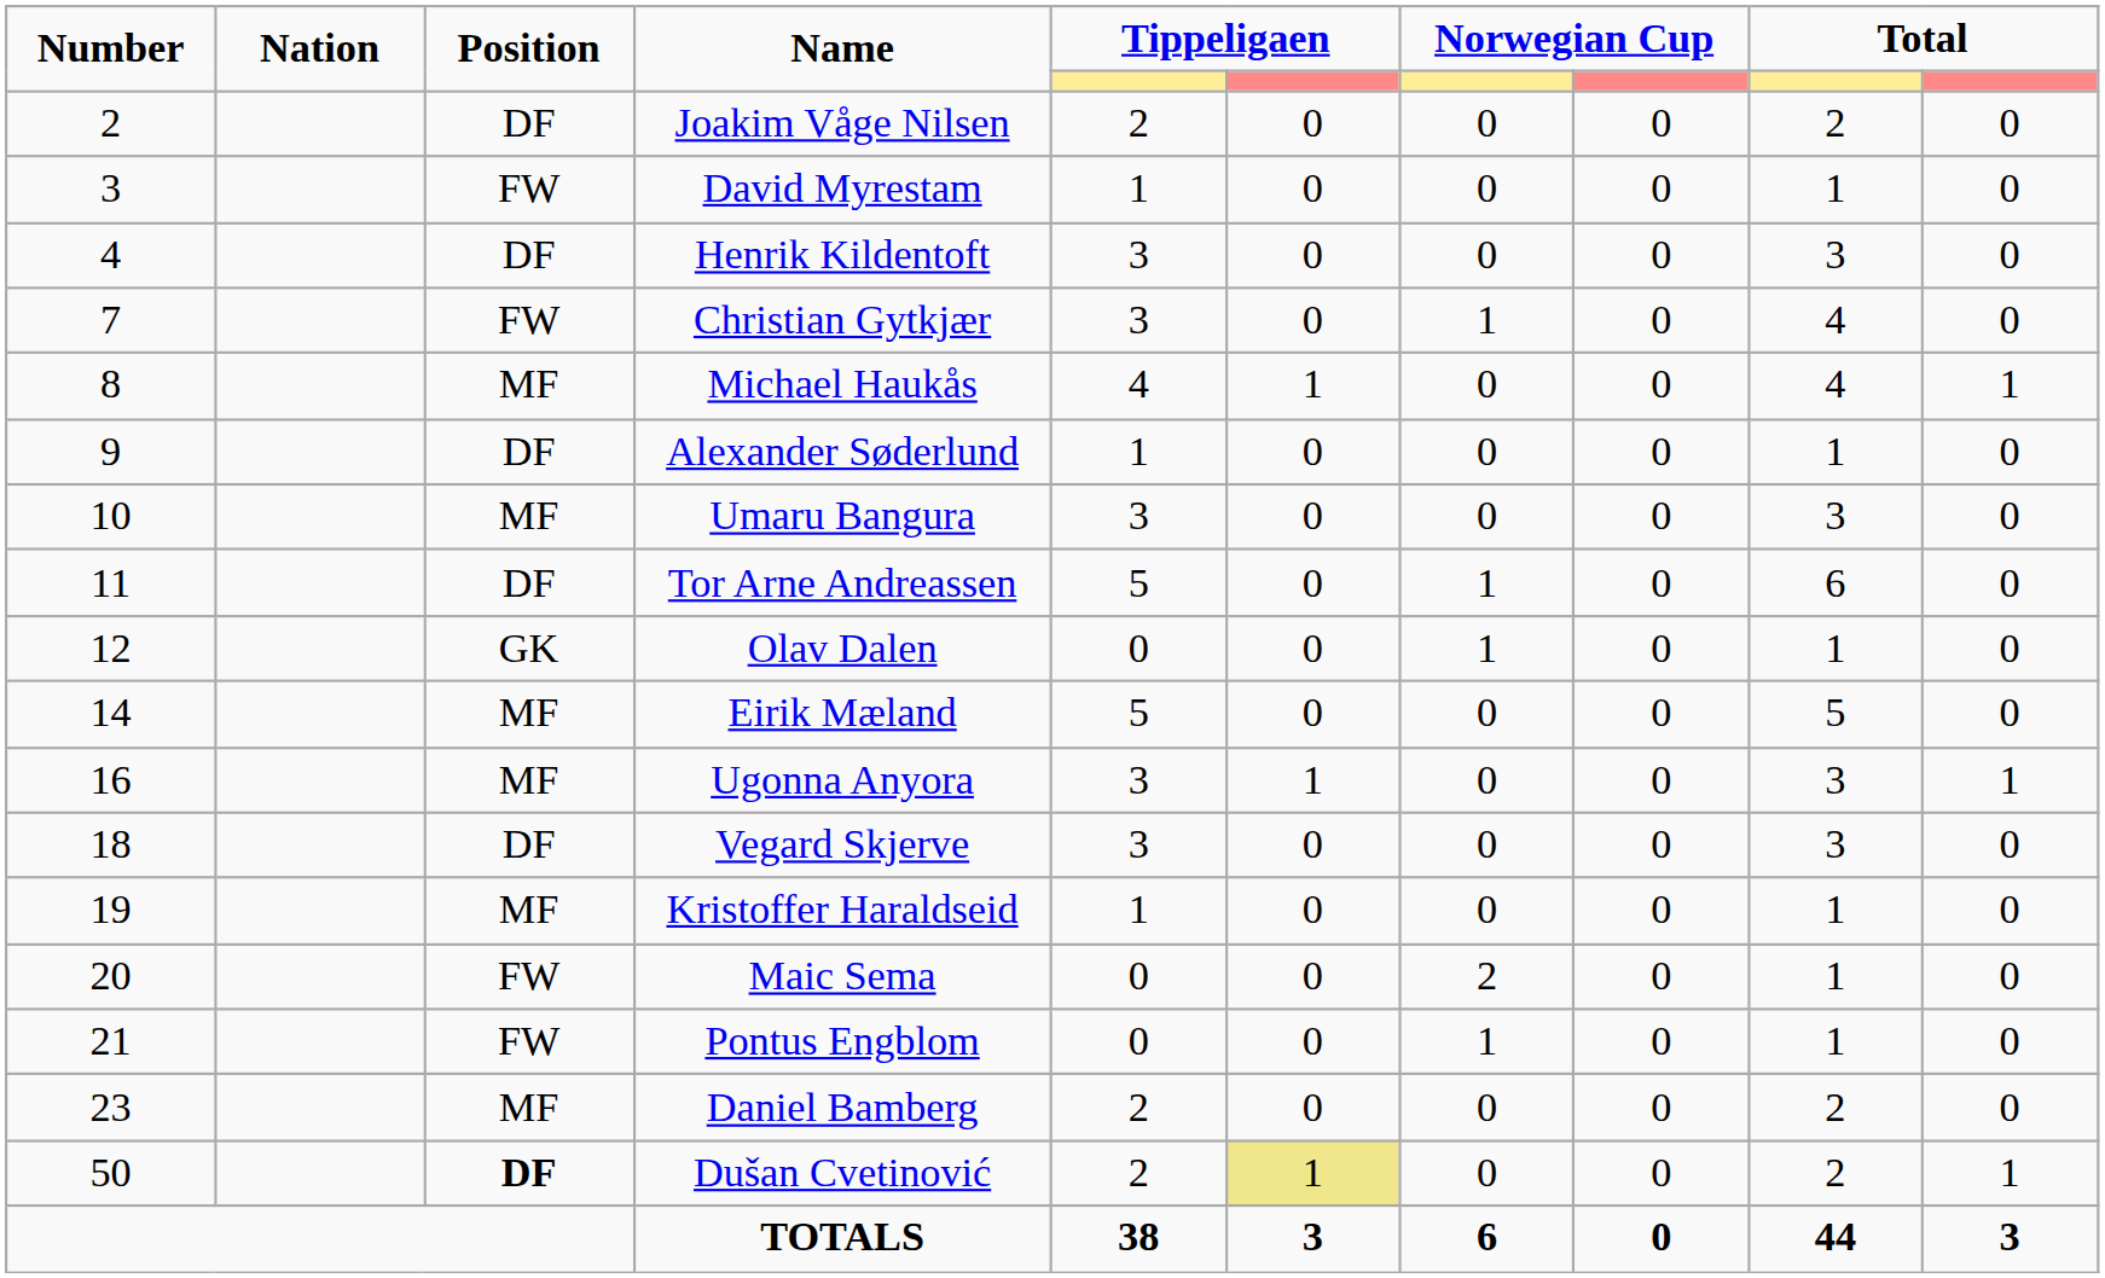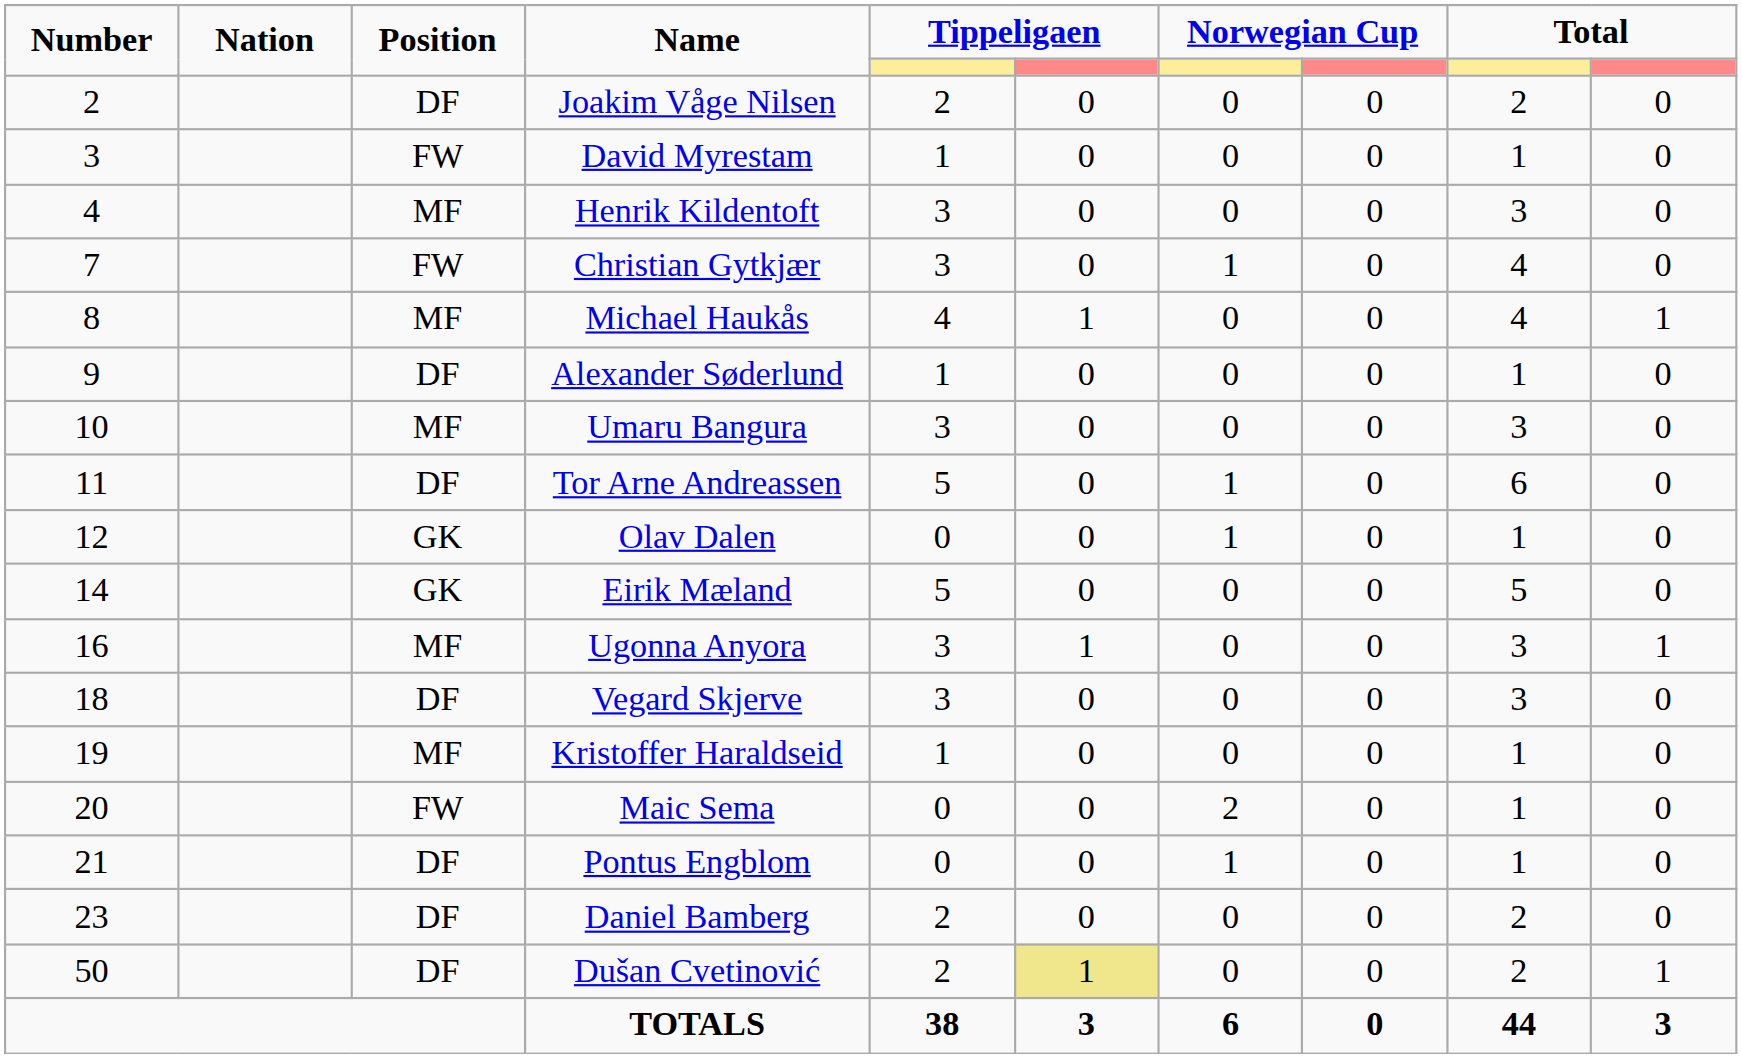Henrik Kildentoft | Position: DF -> MF
Eirik Mæland | Position: MF -> GK
Pontus Engblom | Position: FW -> DF
Daniel Bamberg | Position: MF -> DF
Dušan Cvetinović | Position: bold -> normal
